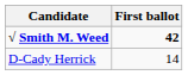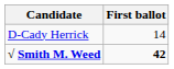rows swapped: √ Smith M. Weed <-> D-Cady Herrick
